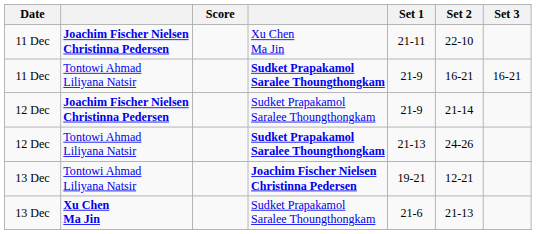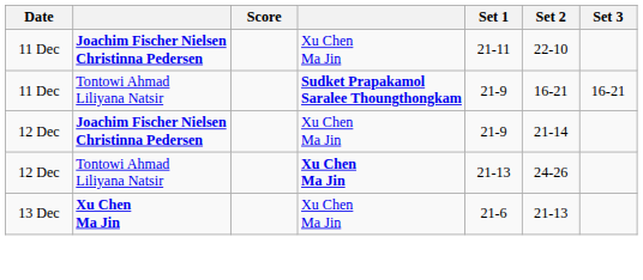12 Dec / Joachim Fischer Nielsen Christinna Pedersen | column 4: Sudket Prapakamol Saralee Thoungthongkam -> Xu Chen Ma Jin
12 Dec / Tontowi Ahmad Liliyana Natsir | column 4: Sudket Prapakamol Saralee Thoungthongkam -> Xu Chen Ma Jin
- row: 13 Dec | Tontowi Ahmad Liliyana Natsir | Joachim Fischer Nielsen Christinna Pedersen | 19-21 | 12-21
13 Dec / Xu Chen Ma Jin | column 4: Sudket Prapakamol Saralee Thoungthongkam -> Xu Chen Ma Jin
